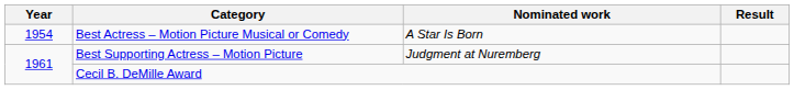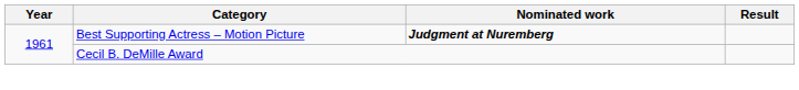- row: 1954 | Best Actress – Motion Picture Musical or Comedy | A Star Is Born
Best Supporting Actress – Motion Picture | Nominated work: normal -> bold
